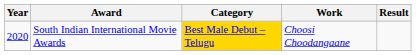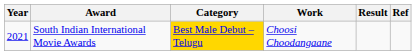+ column: Ref
South Indian International Movie Awards | Year: 2020 -> 2021
